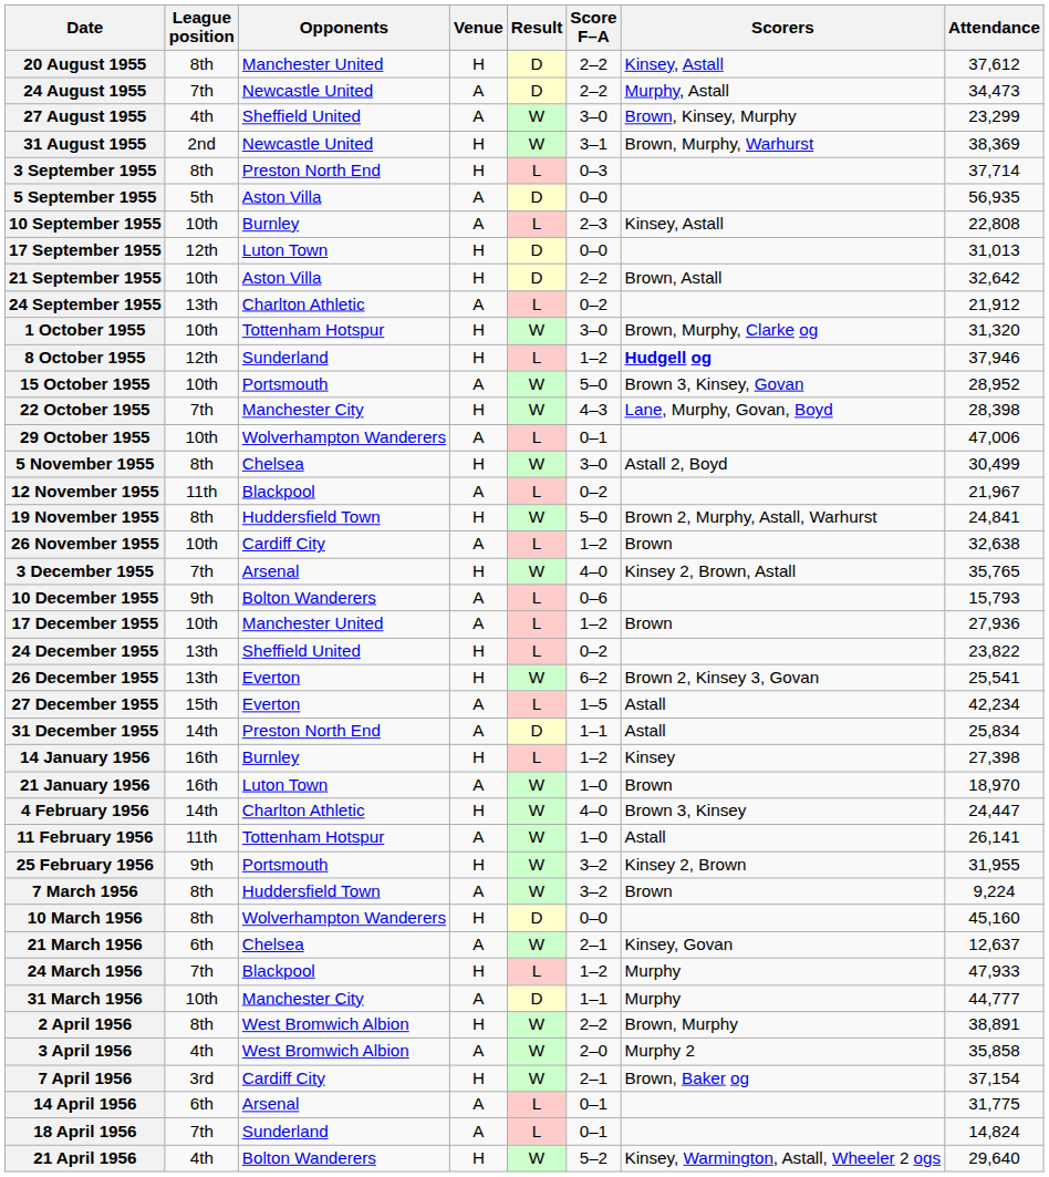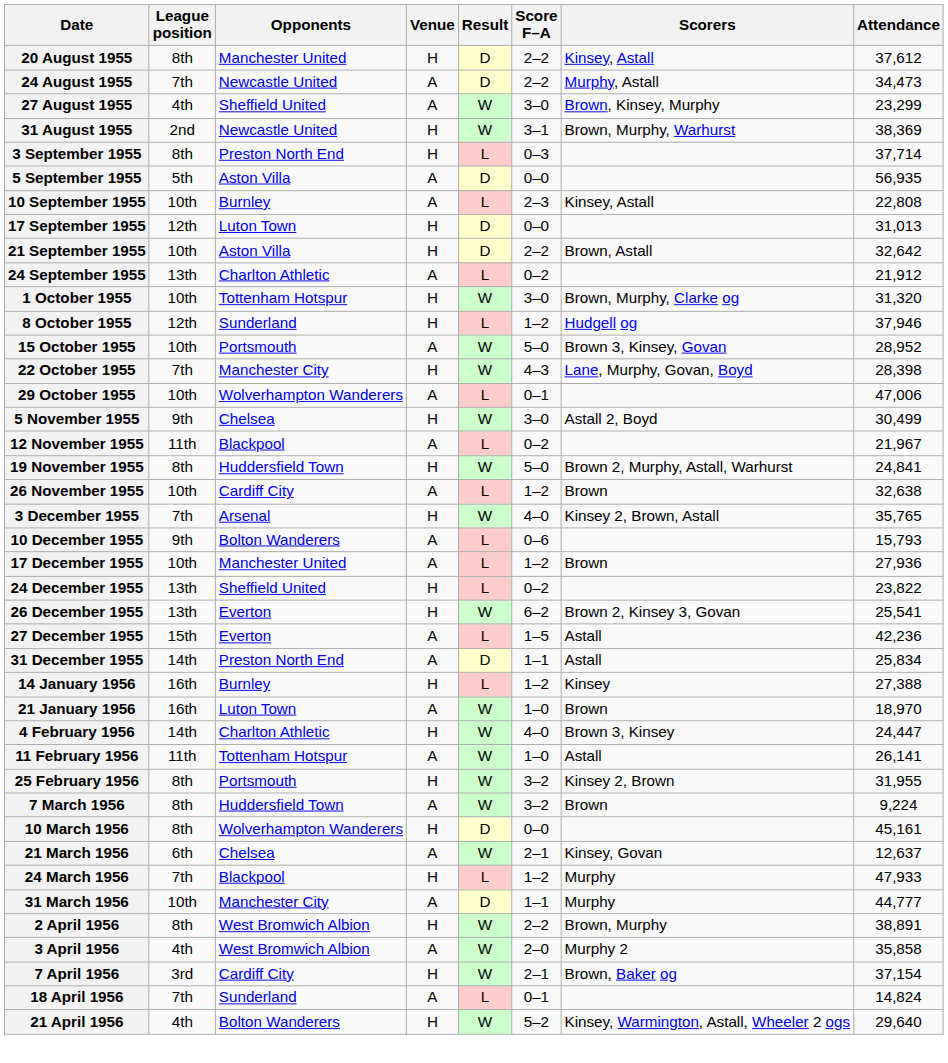8 October 1955 | Scorers: bold -> normal
5 November 1955 | League position: 8th -> 9th
27 December 1955 | Attendance: 42,234 -> 42,236
14 January 1956 | Attendance: 27,398 -> 27,388
25 February 1956 | League position: 9th -> 8th
10 March 1956 | Attendance: 45,160 -> 45,161
- row: 14 April 1956 | 6th | Arsenal | A | L | 0–1 | 31,775
